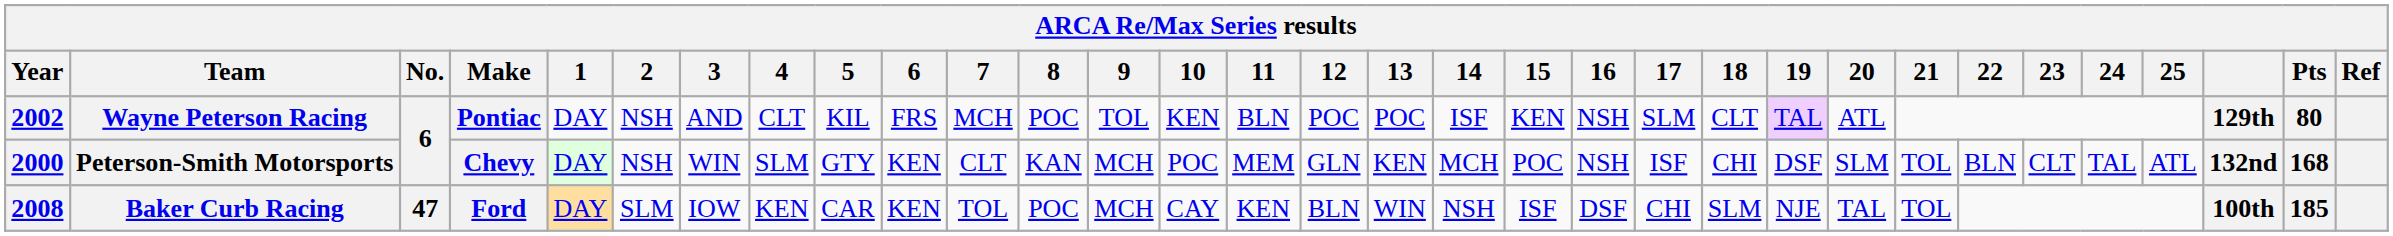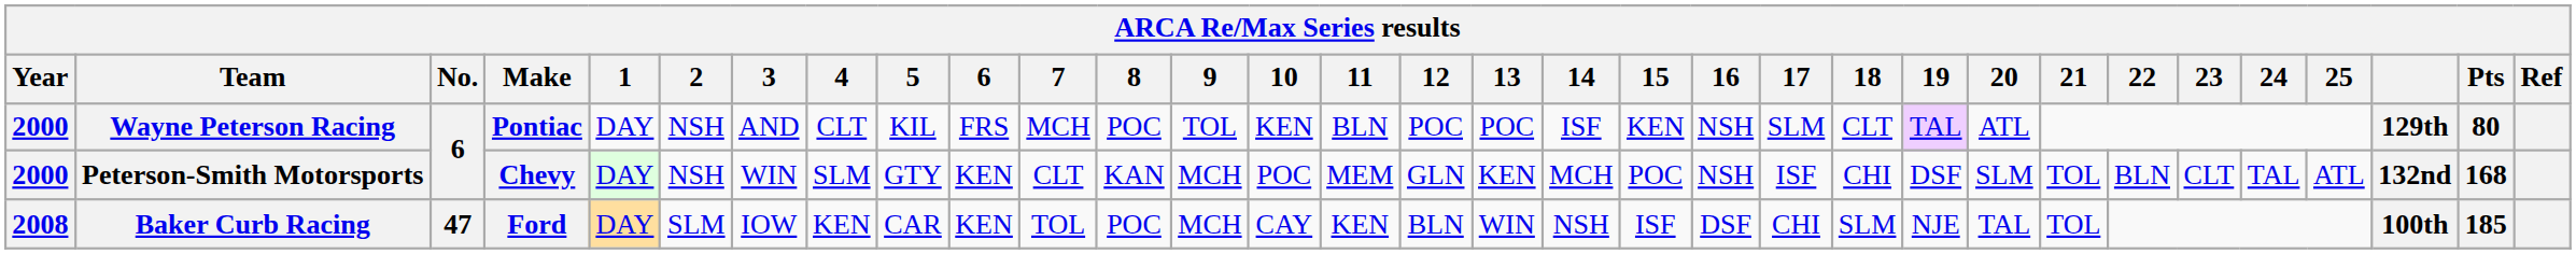Wayne Peterson Racing | Year: 2002 -> 2000
